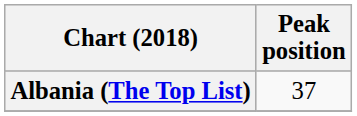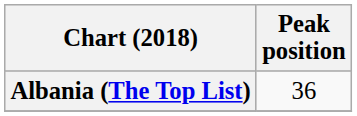Albania (The Top List) | Peak position: 37 -> 36
